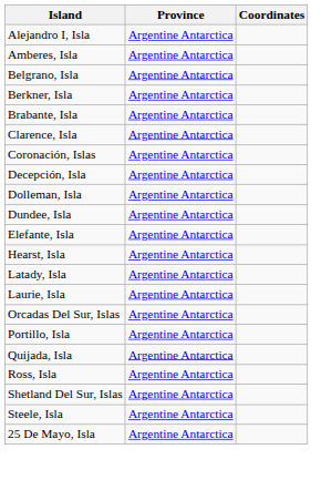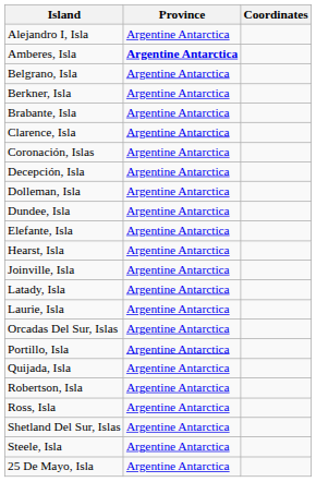Amberes, Isla | Province: normal -> bold
+ row: Joinville, Isla | Argentine Antarctica
+ row: Robertson, Isla | Argentine Antarctica
